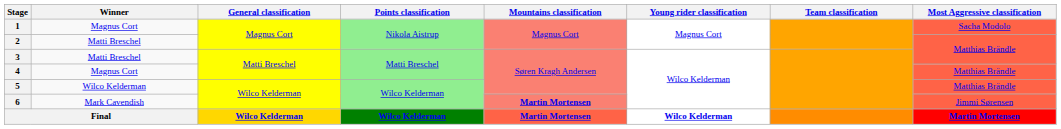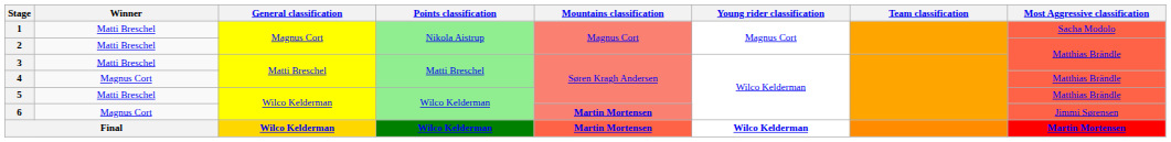1 | Winner: Magnus Cort -> Matti Breschel
5 | Winner: Wilco Kelderman -> Matti Breschel
6 | Winner: Mark Cavendish -> Magnus Cort
